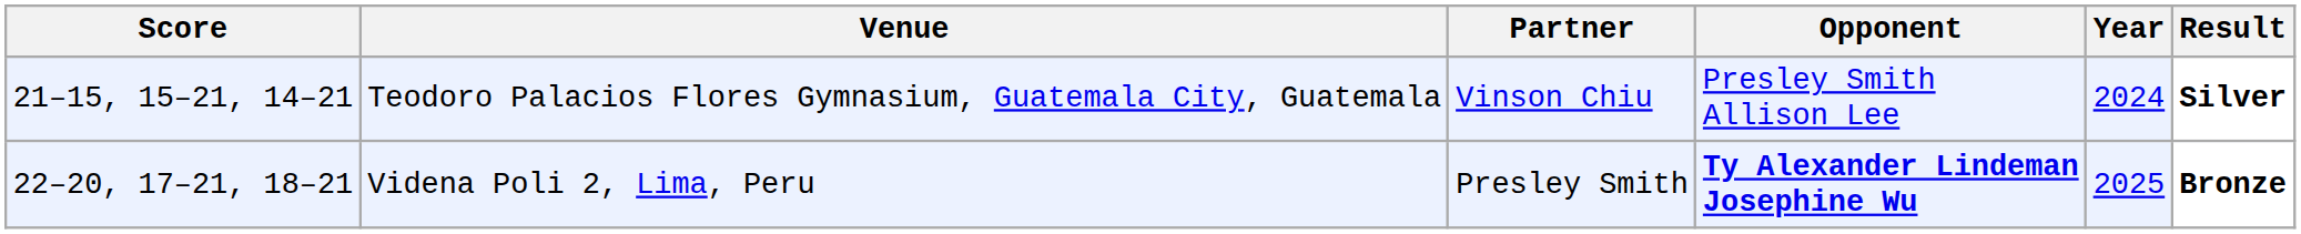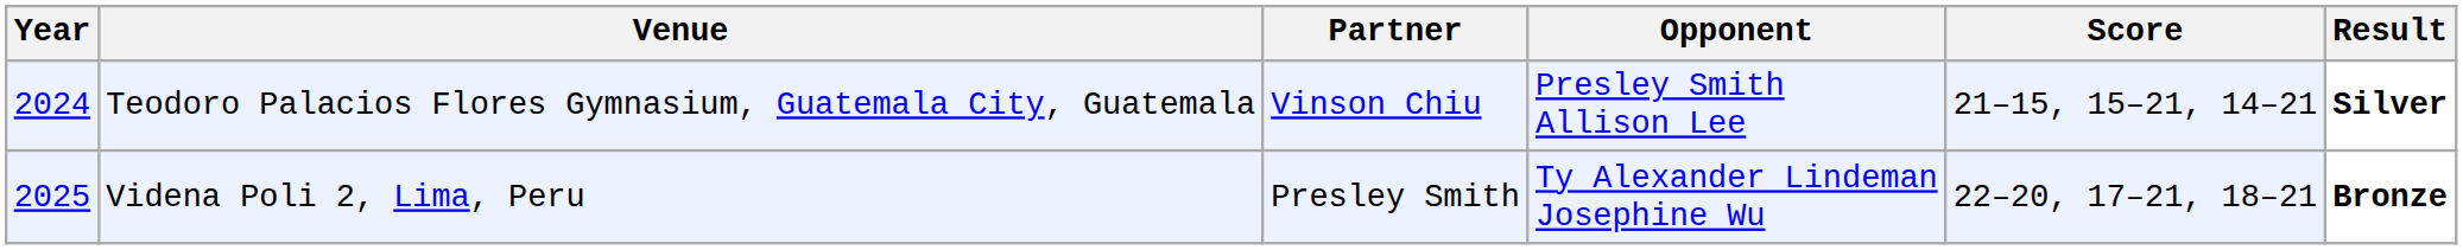columns swapped: Year <-> Score
Videna Poli 2, Lima, Peru | Opponent: bold -> normal
